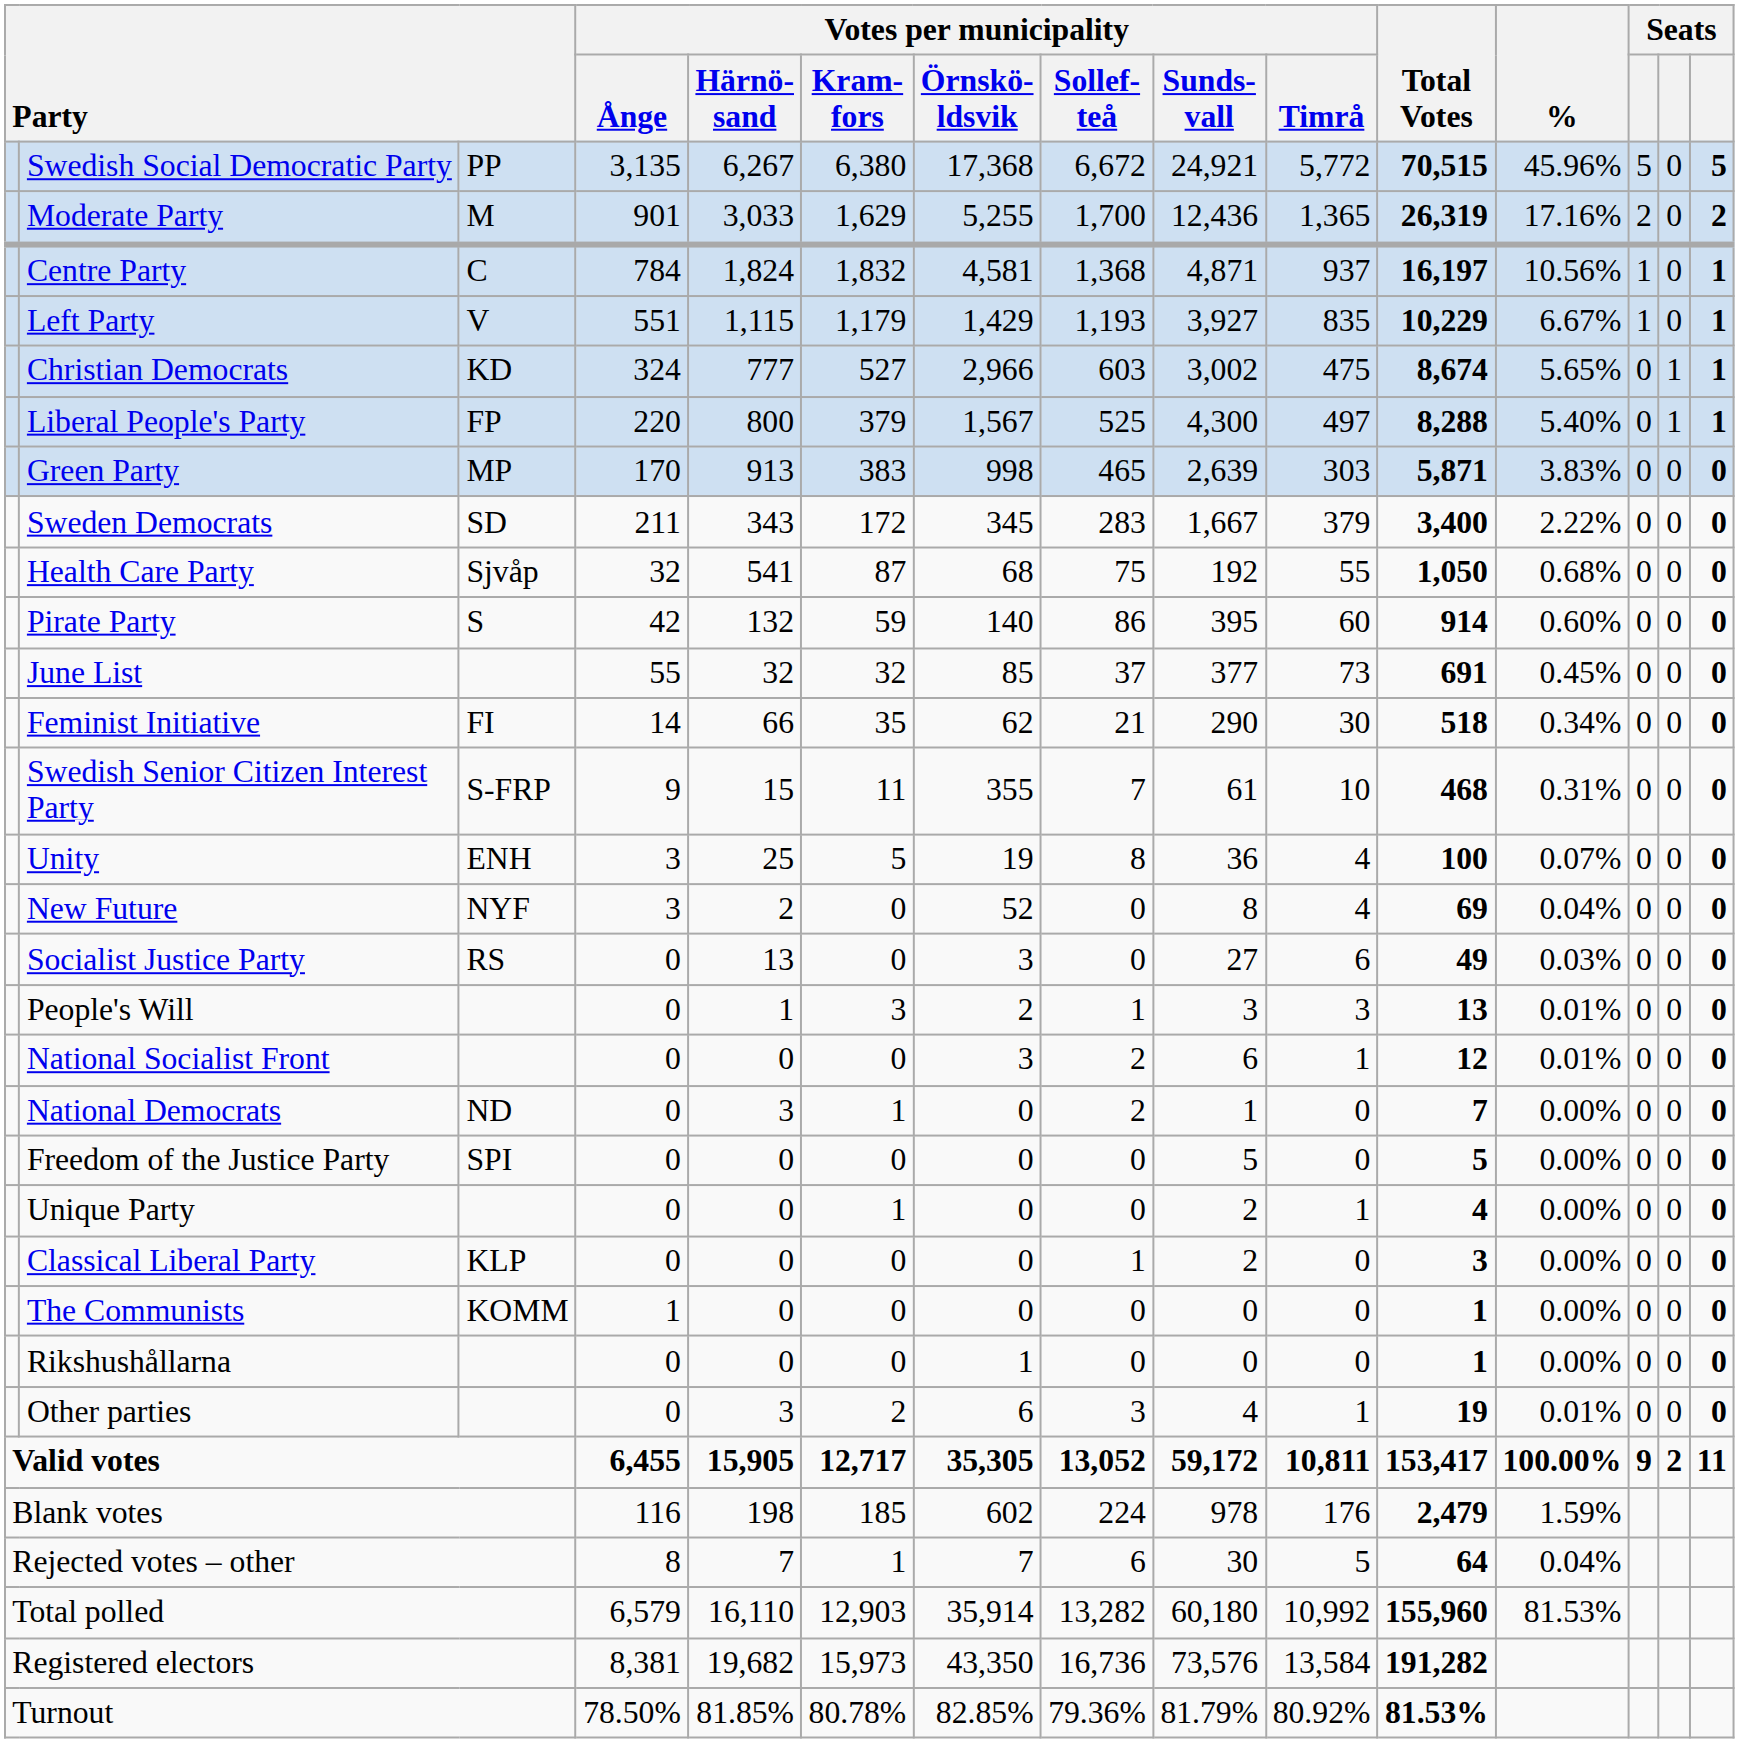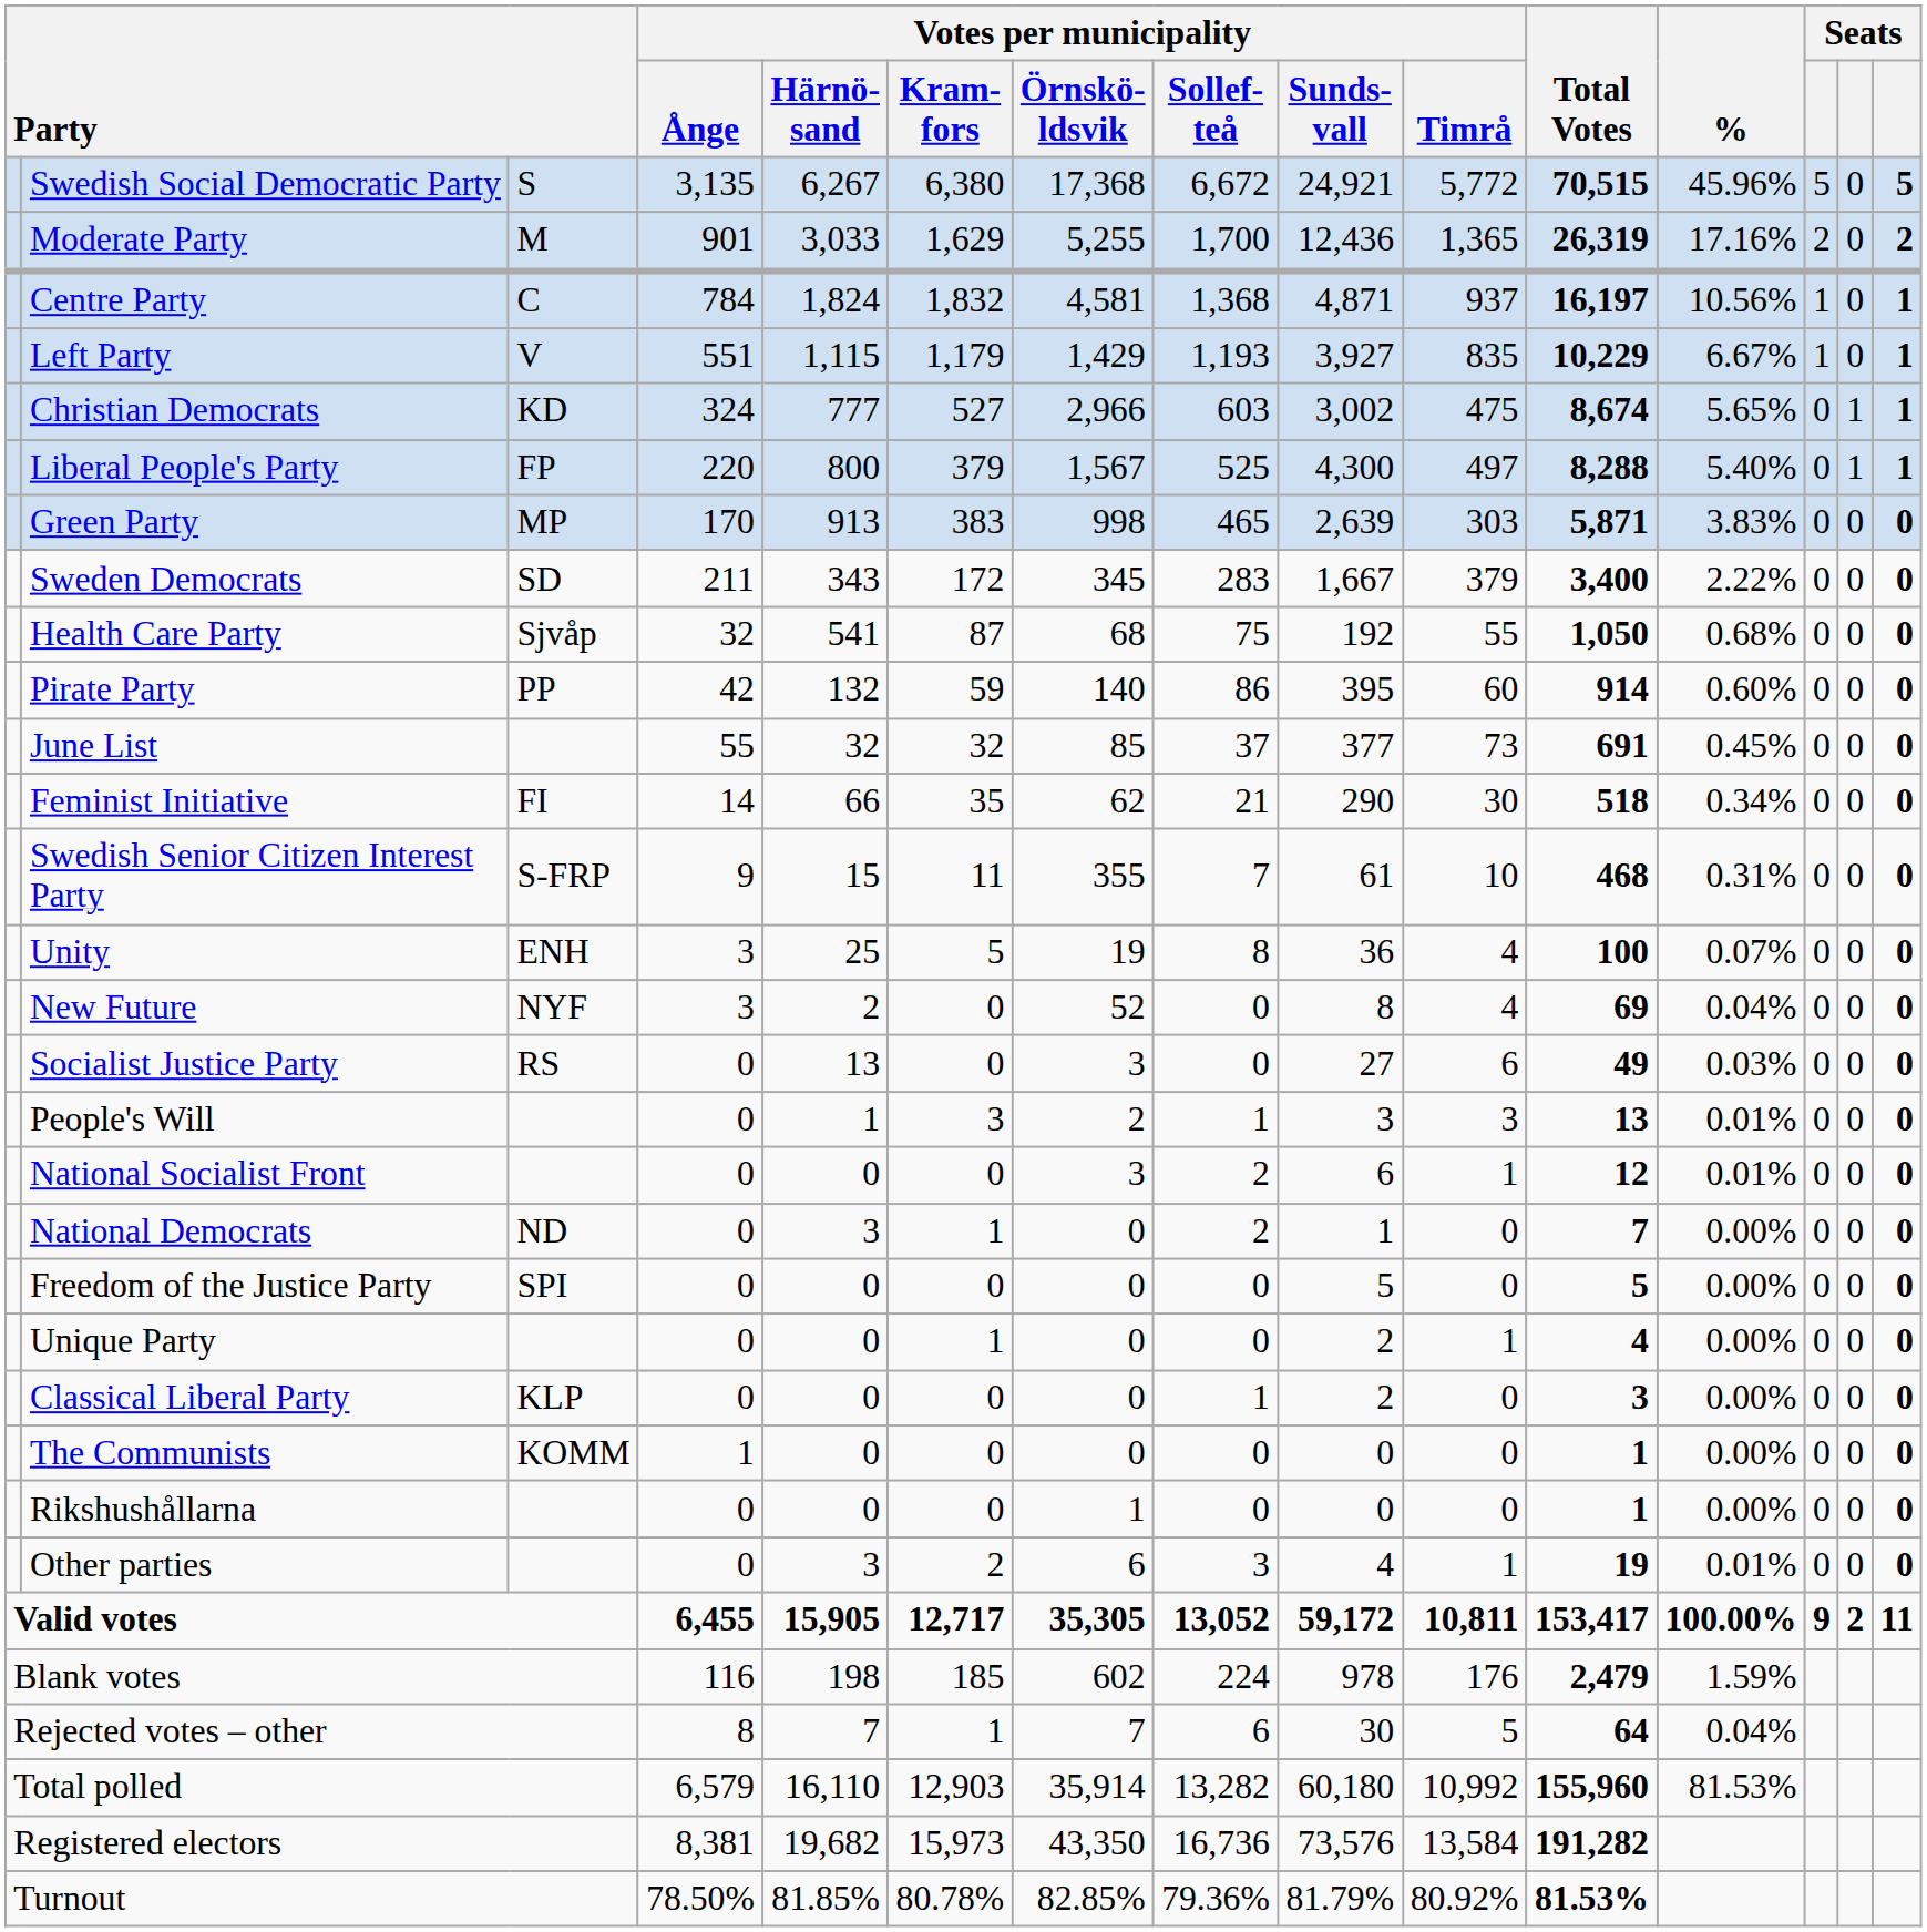Swedish Social Democratic Party | column 3: PP -> S
Pirate Party | column 3: S -> PP
